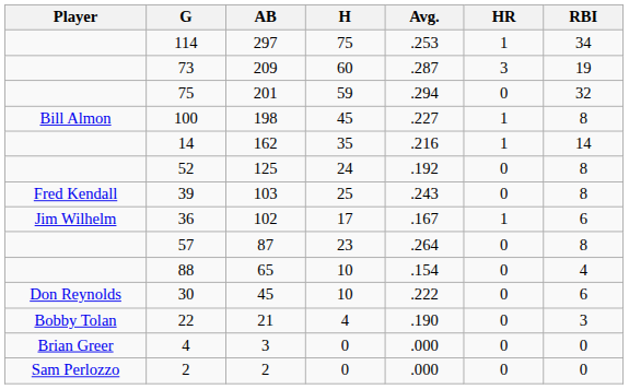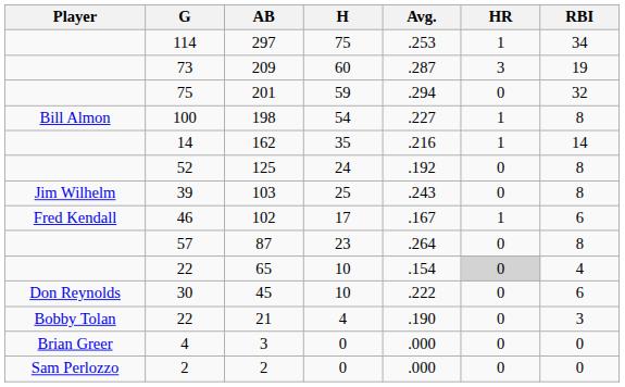198 | H: 45 -> 54
103 | Player: Fred Kendall -> Jim Wilhelm
102 | Player: Jim Wilhelm -> Fred Kendall
102 | G: 36 -> 46
65 | G: 88 -> 22
65 | HR: no background -> lightgrey background
